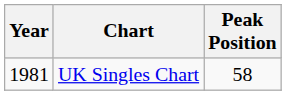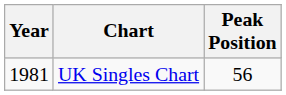UK Singles Chart | Peak Position: 58 -> 56
